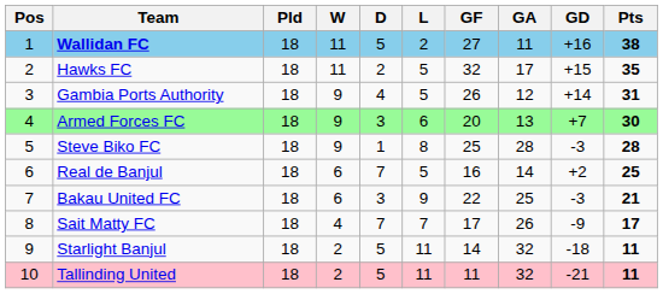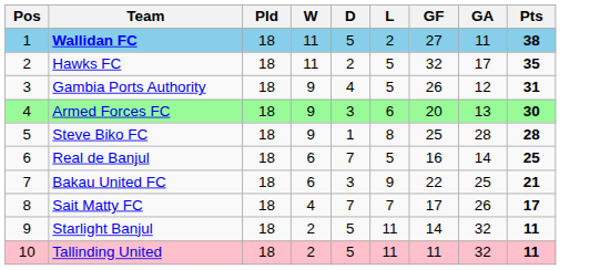- column: GD | +16 | +15 | +14 | +7 | -3 | +2 | -3 | -9 | -18 | -21
